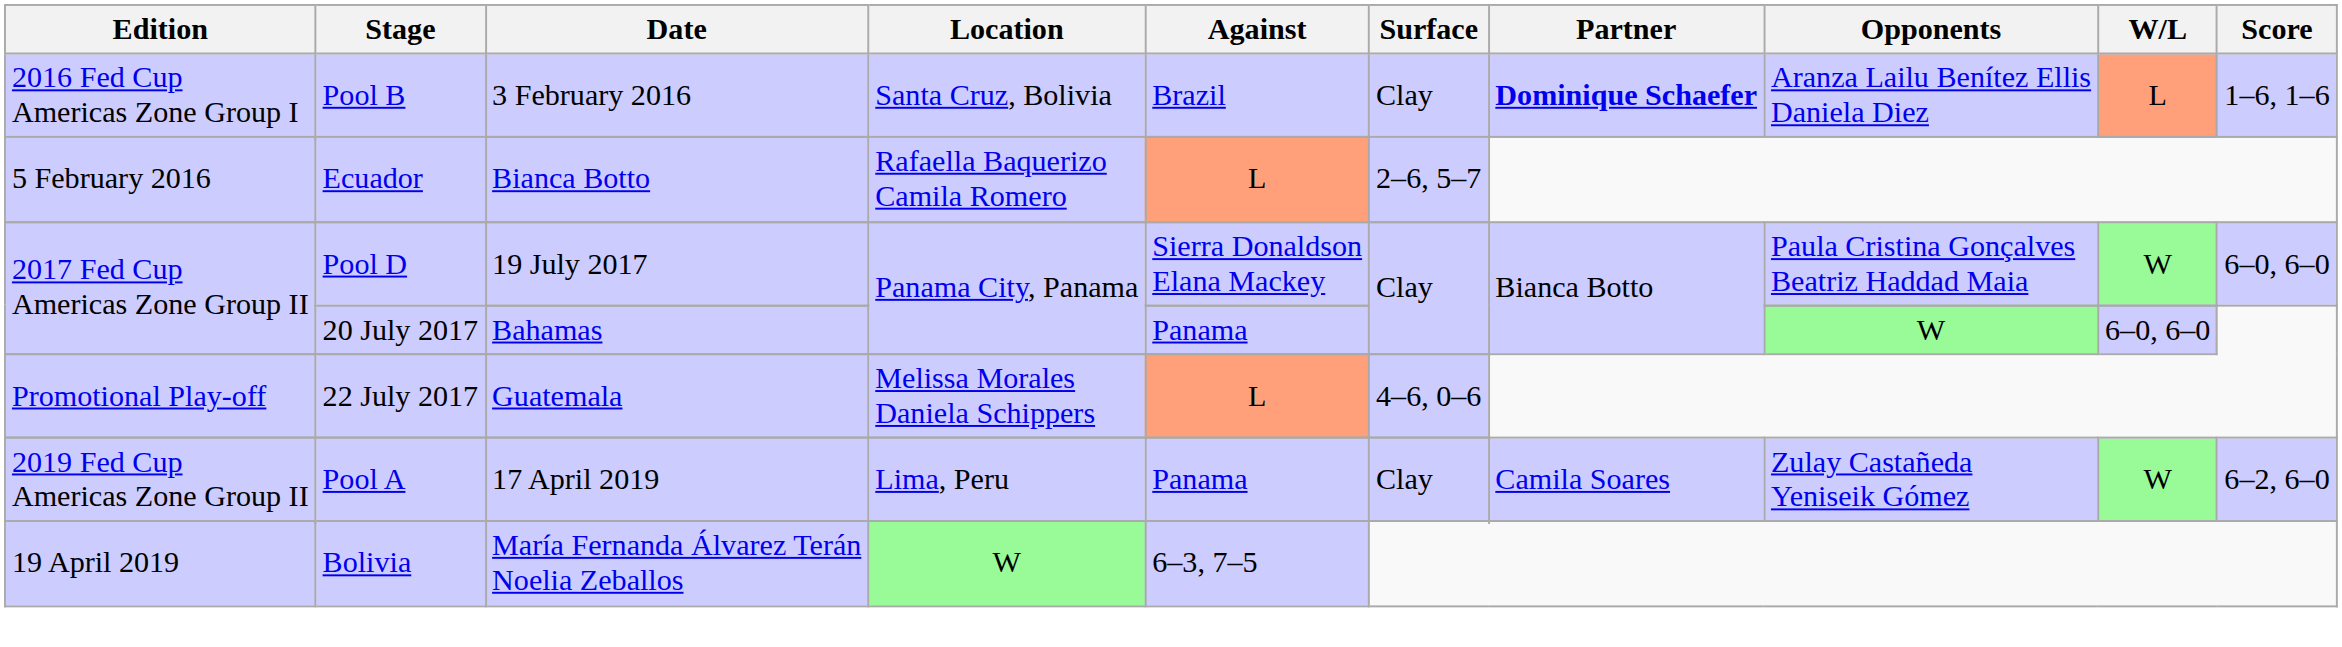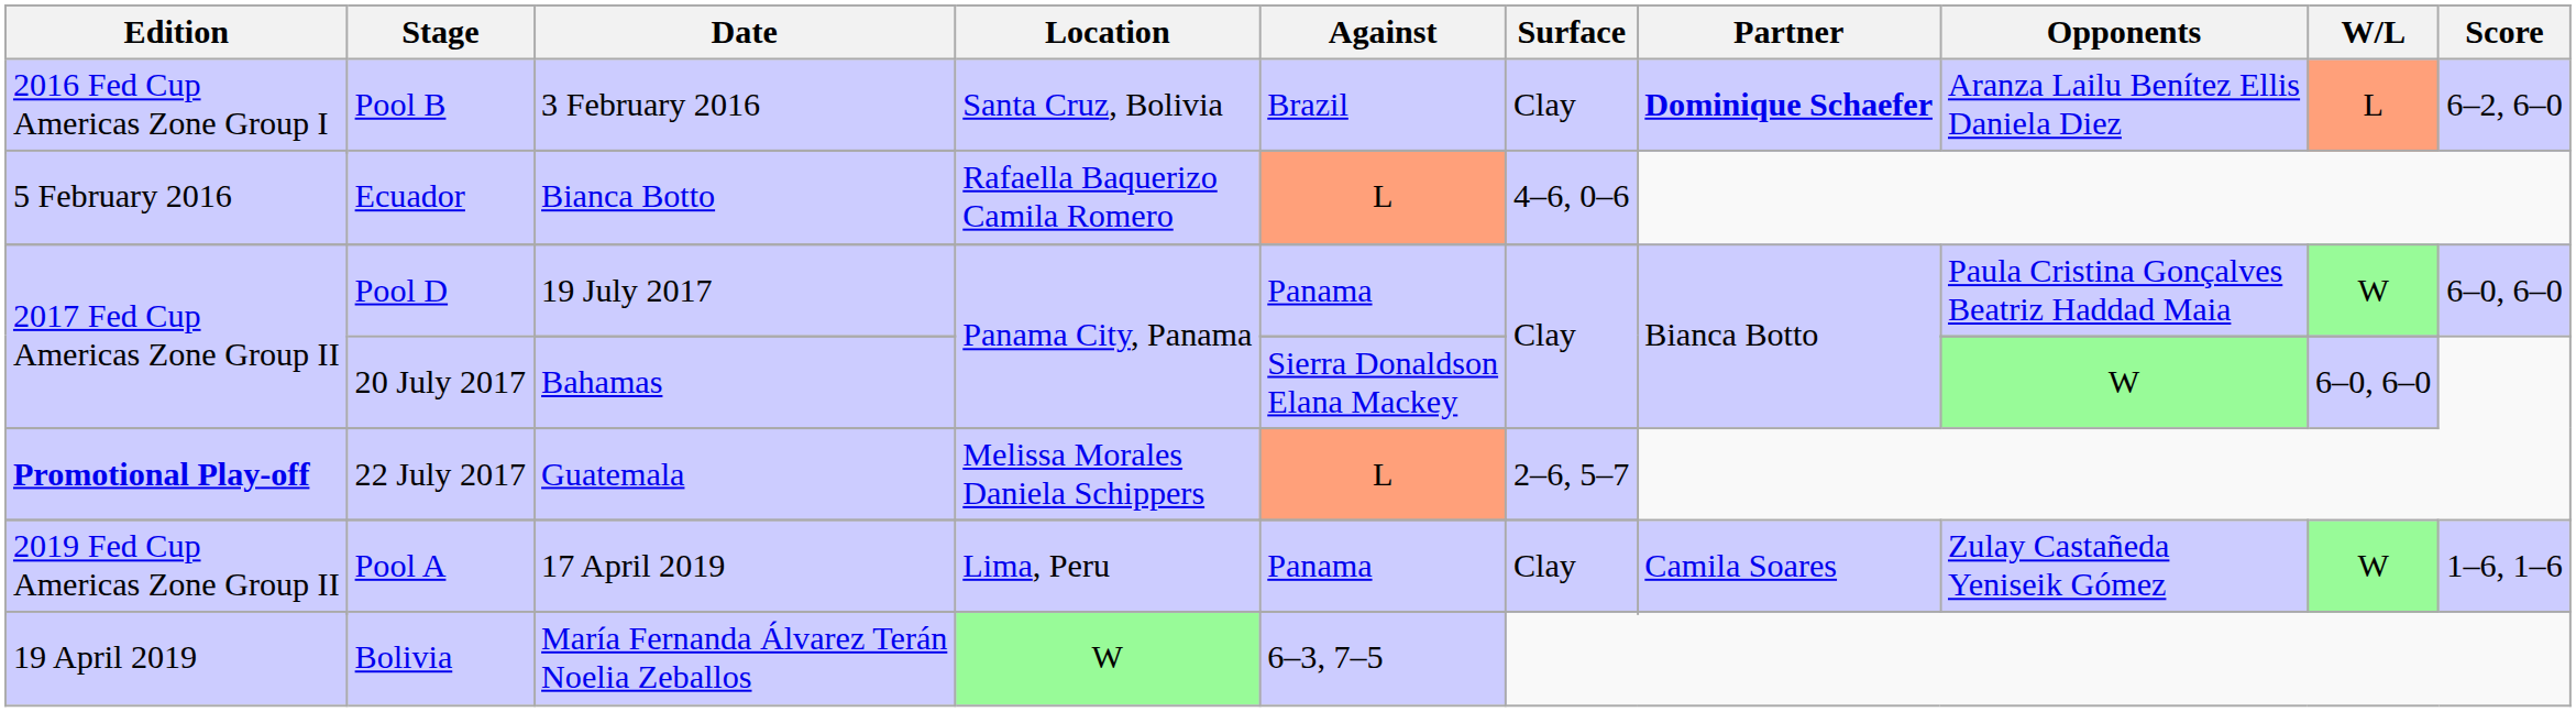Pool B / 3 February 2016 | Score: 1–6, 1–6 -> 6–2, 6–0
Ecuador | Surface: 2–6, 5–7 -> 4–6, 0–6
Pool D / 19 July 2017 | Against: Sierra Donaldson Elana Mackey -> Panama
20 July 2017 | Against: Panama -> Sierra Donaldson Elana Mackey
22 July 2017 | Edition: normal -> bold
22 July 2017 | Surface: 4–6, 0–6 -> 2–6, 5–7
Pool A / 17 April 2019 | Score: 6–2, 6–0 -> 1–6, 1–6
